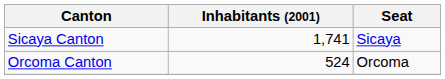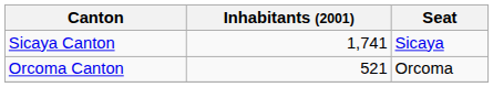Orcoma Canton | Inhabitants (2001): 524 -> 521
